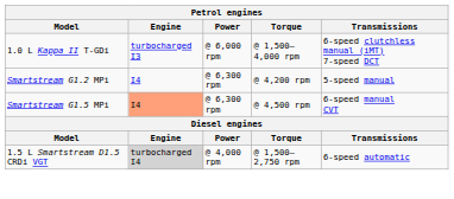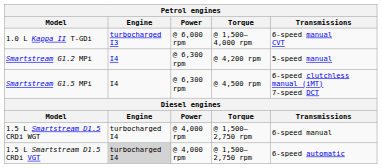1.0 L Kappa II T-GDi | Transmissions: 6-speed clutchless manual (iMT) 7-speed DCT -> 6-speed manual CVT
Smartstream G1.5 MPi | Engine: lightsalmon background -> no background
Smartstream G1.5 MPi | Transmissions: 6-speed manual CVT -> 6-speed clutchless manual (iMT) 7-speed DCT
+ row: 1.5 L Smartstream D1.5 CRDi WGT | turbocharged I4 | @ 4,000 rpm | @ 1,500–2,750 rpm | 6-speed manual
